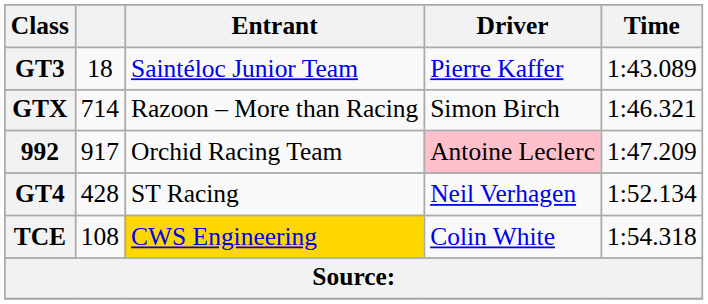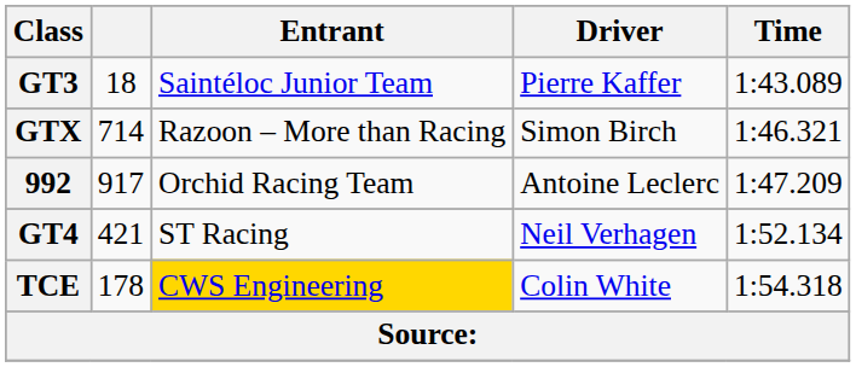992 | Driver: pink background -> no background
GT4 | column 2: 428 -> 421
TCE | column 2: 108 -> 178
